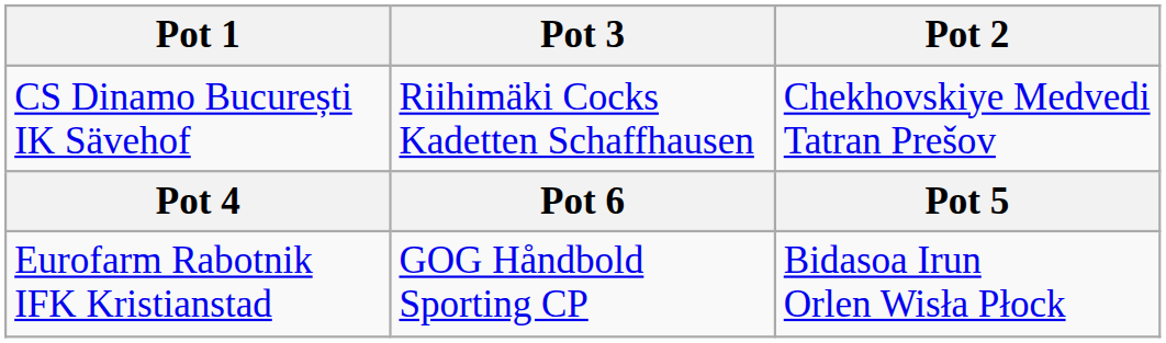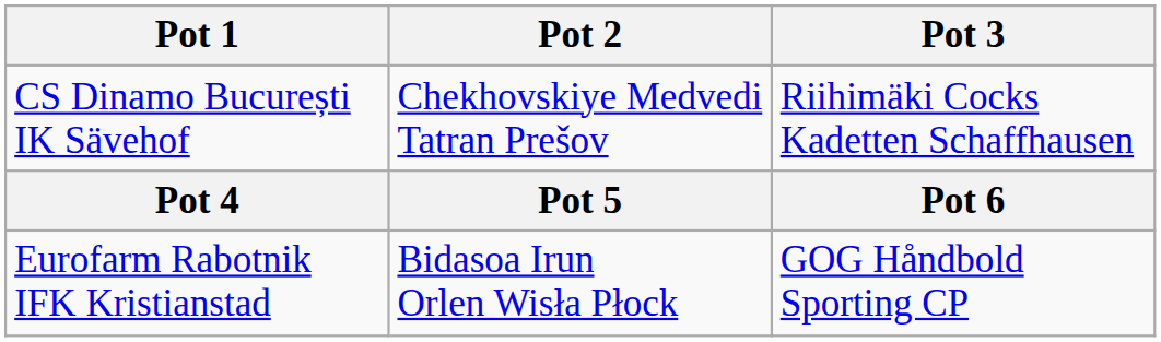columns swapped: Pot 2 <-> Pot 3
